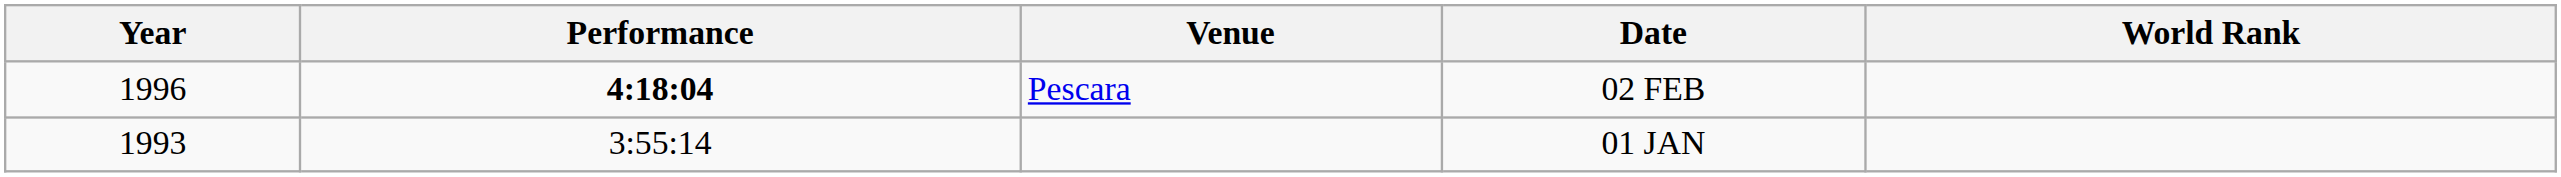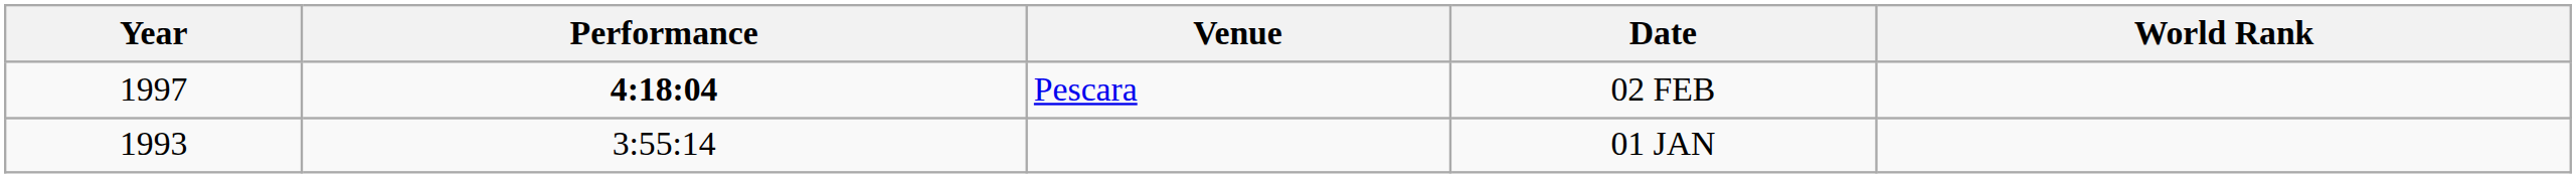Pescara | Year: 1996 -> 1997
